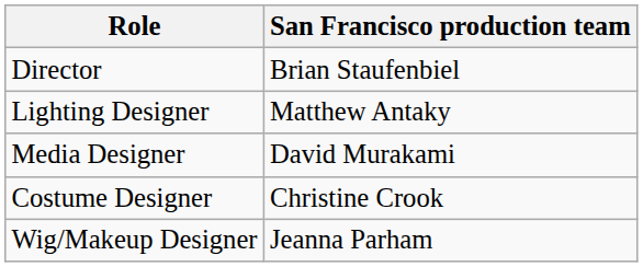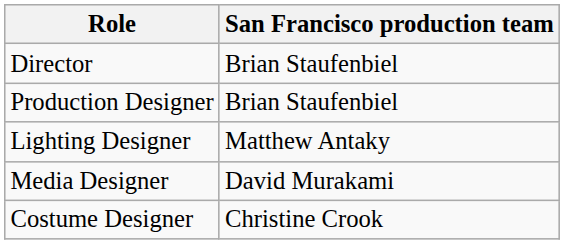+ row: Production Designer | Brian Staufenbiel
- row: Wig/Makeup Designer | Jeanna Parham
